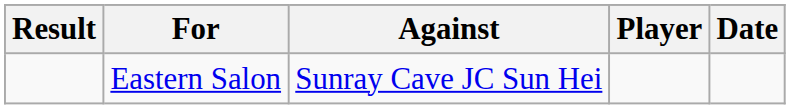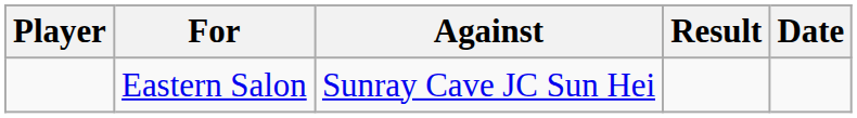columns swapped: Player <-> Result
